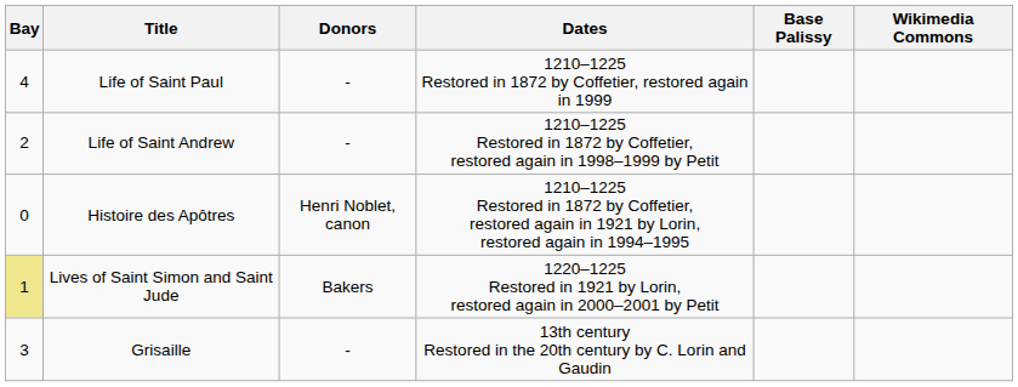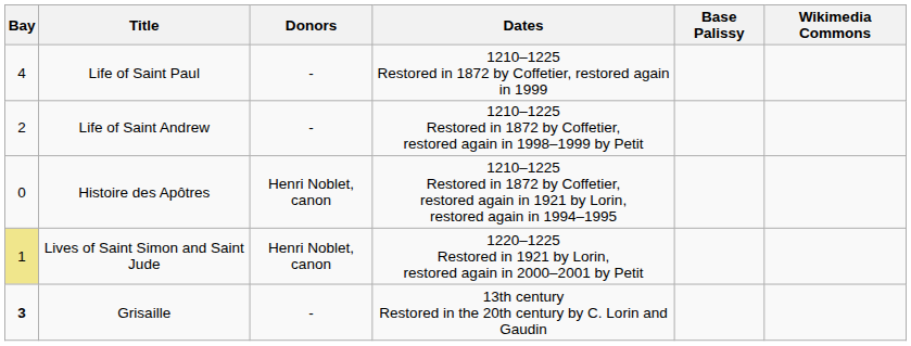Lives of Saint Simon and Saint Jude | Donors: Bakers -> Henri Noblet, canon
Grisaille | Bay: normal -> bold
